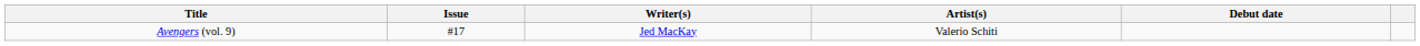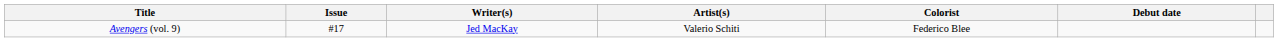+ column: Colorist | Federico Blee
